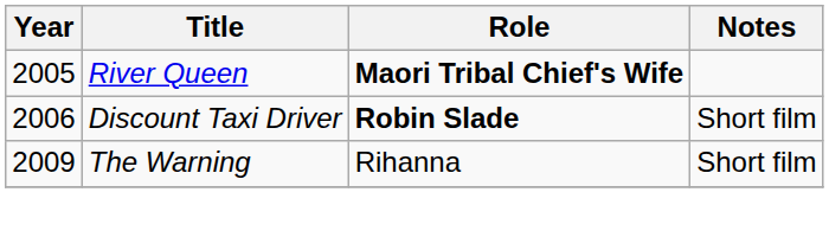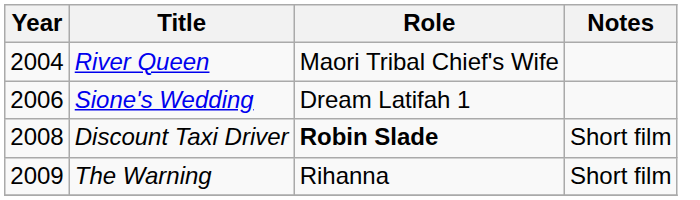River Queen | Year: 2005 -> 2004
River Queen | Role: bold -> normal
+ row: 2006 | Sione's Wedding | Dream Latifah 1
Discount Taxi Driver | Year: 2006 -> 2008
